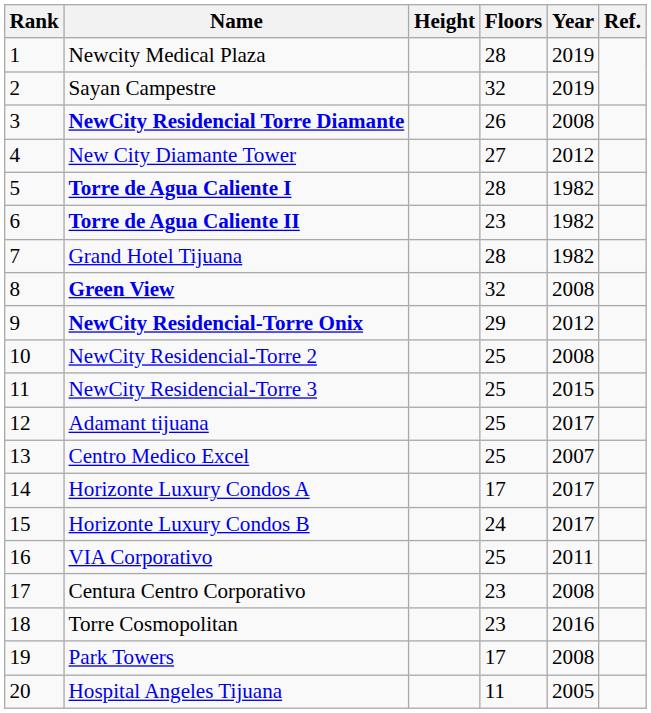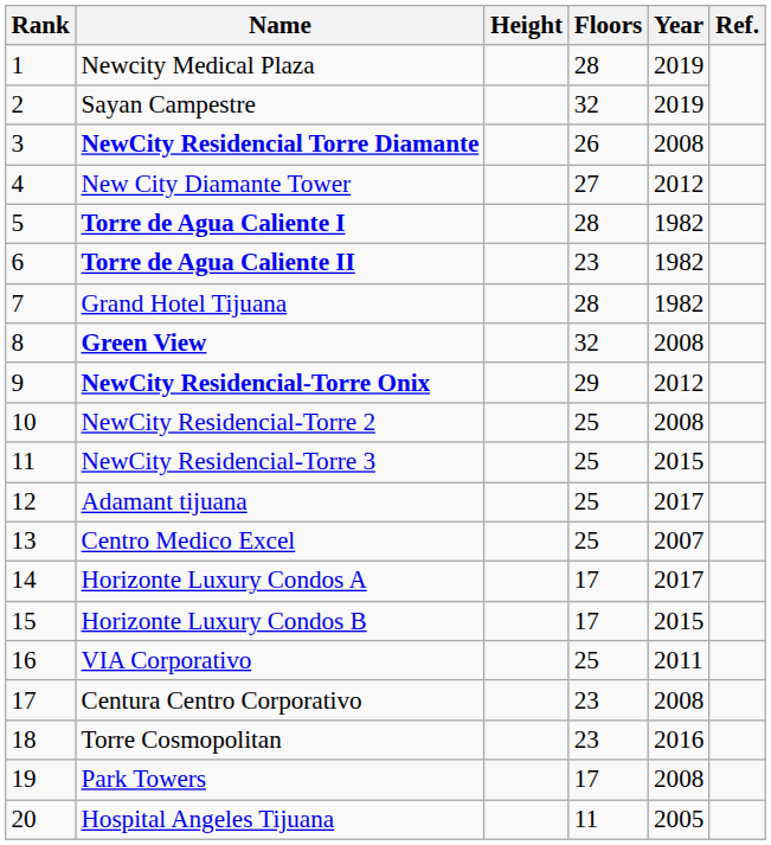Horizonte Luxury Condos B | Floors: 24 -> 17
Horizonte Luxury Condos B | Year: 2017 -> 2015
